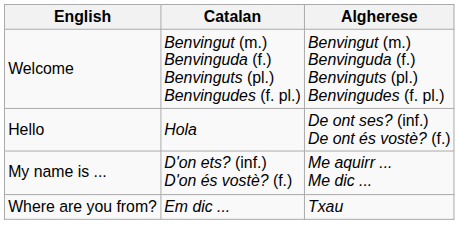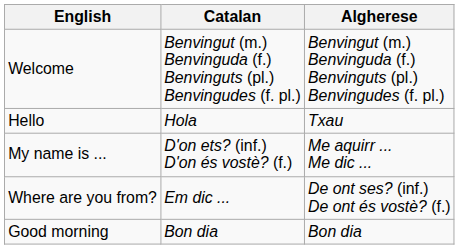Hello | Algherese: De ont ses? (inf.) De ont és vostè? (f.) -> Txau
Where are you from? | Algherese: Txau -> De ont ses? (inf.) De ont és vostè? (f.)
+ row: Good morning | Bon dia | Bon dia
